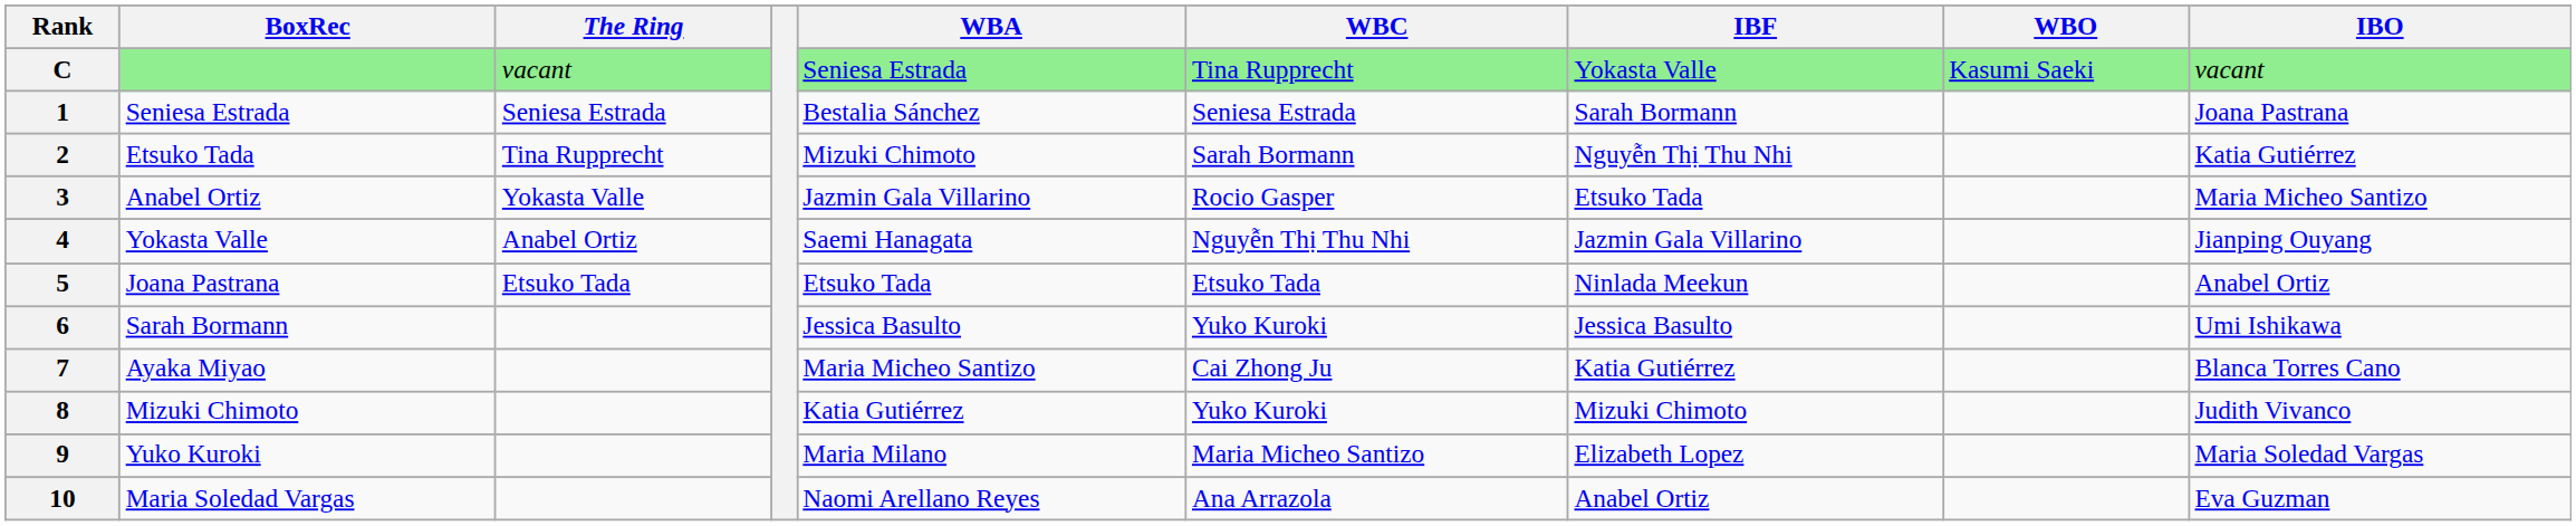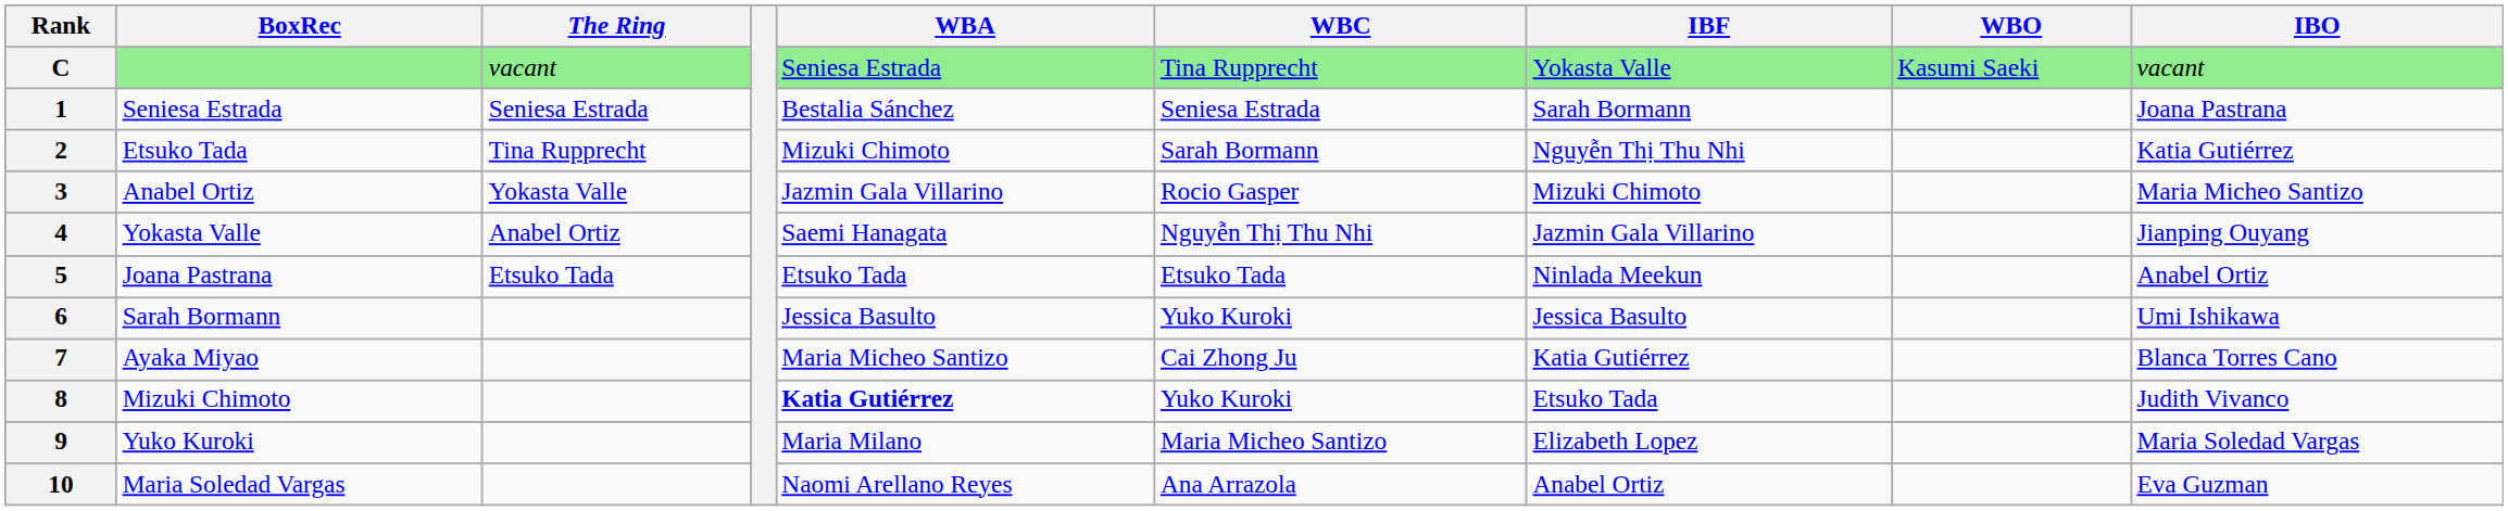3 | IBF: Etsuko Tada -> Mizuki Chimoto
8 | WBA: normal -> bold
8 | IBF: Mizuki Chimoto -> Etsuko Tada
